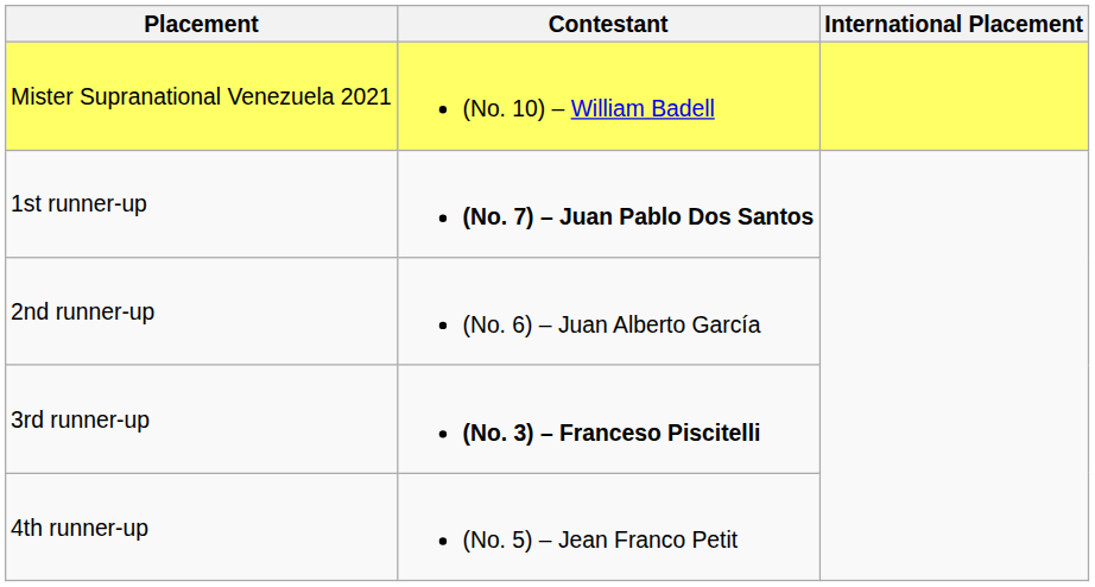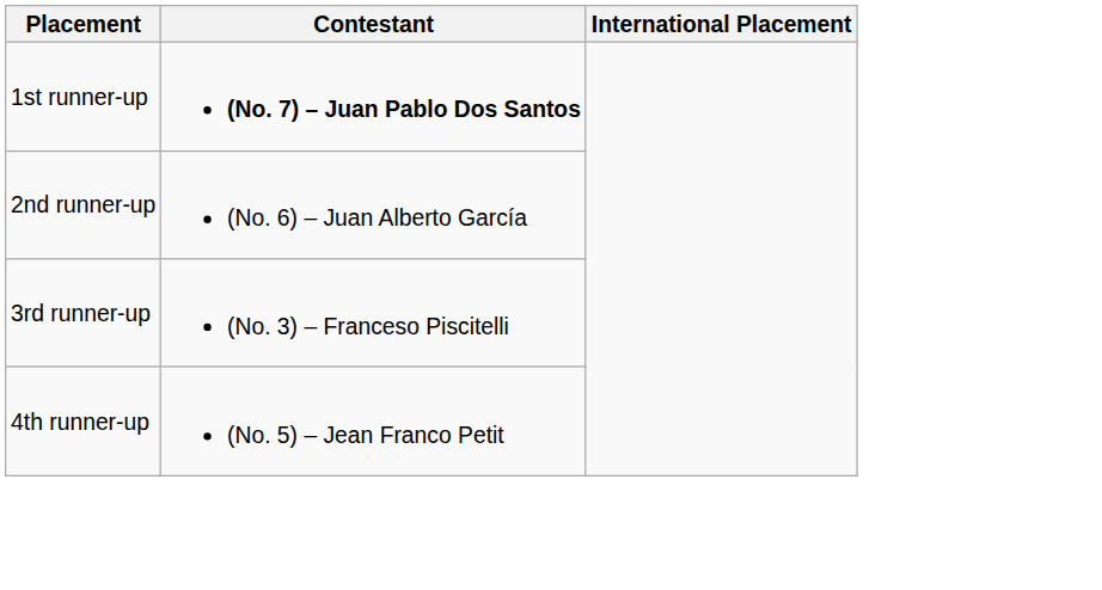- row: Mister Supranational Venezuela 2021 | (No. 10) – William Badell
3rd runner-up | Contestant: bold -> normal
